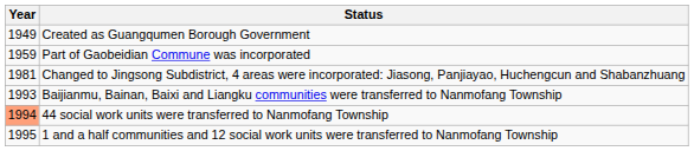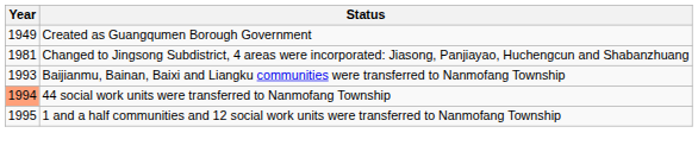- row: 1959 | Part of Gaobeidian Commune was incorporated
